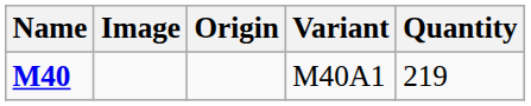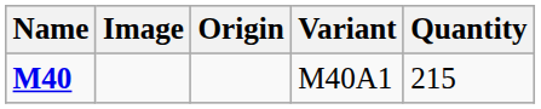M40A1 | Quantity: 219 -> 215
